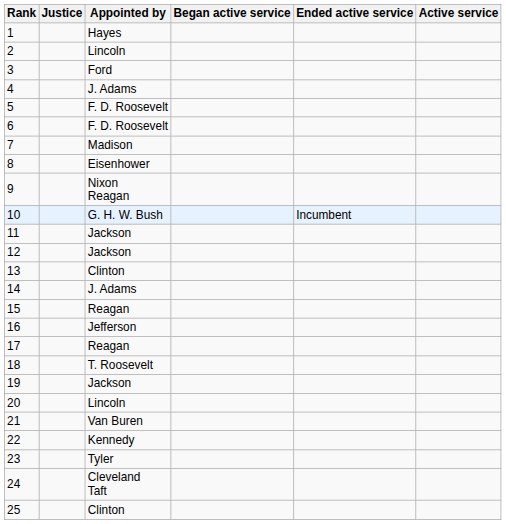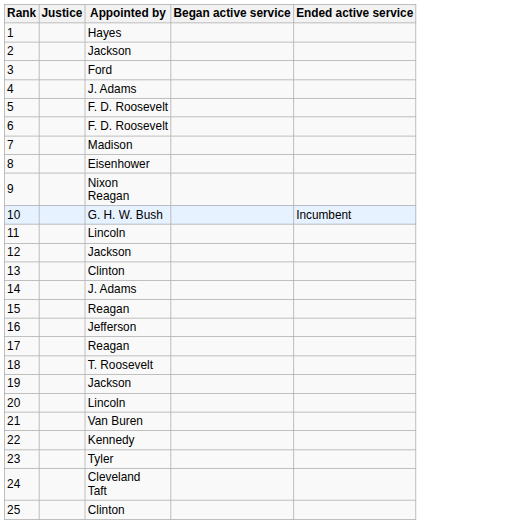- column: Active service
2 | Appointed by: Lincoln -> Jackson
11 | Appointed by: Jackson -> Lincoln
